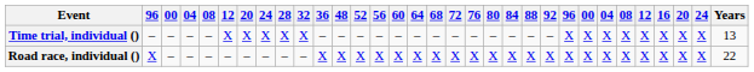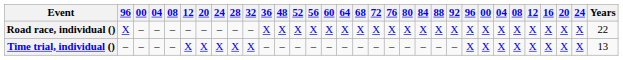rows swapped: Road race, individual () <-> Time trial, individual ()
